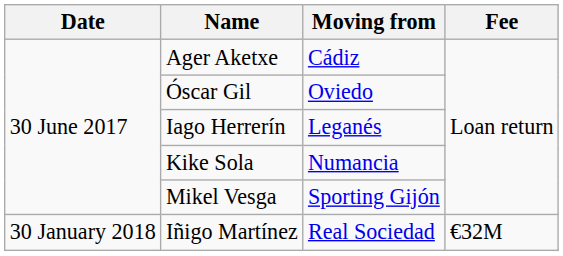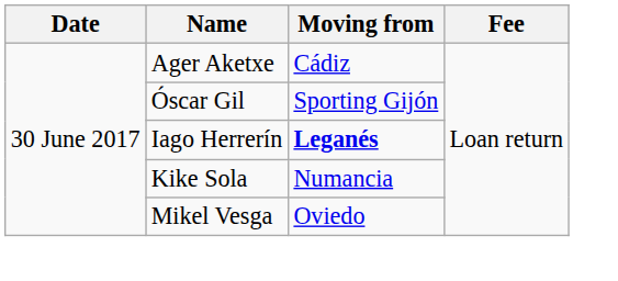Óscar Gil | Moving from: Oviedo -> Sporting Gijón
Iago Herrerín | Moving from: normal -> bold
Mikel Vesga | Moving from: Sporting Gijón -> Oviedo
- row: 30 January 2018 | Iñigo Martínez | Real Sociedad | €32M
